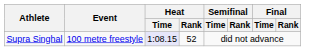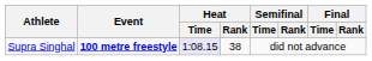Supra Singhal | Event: normal -> bold
Supra Singhal | Heat / Rank: 52 -> 38
